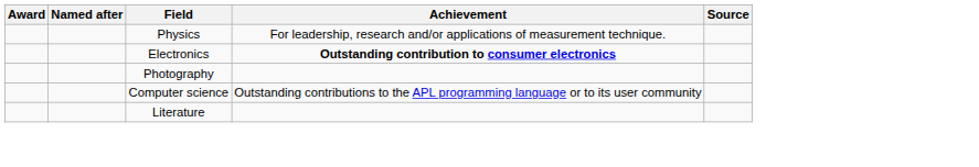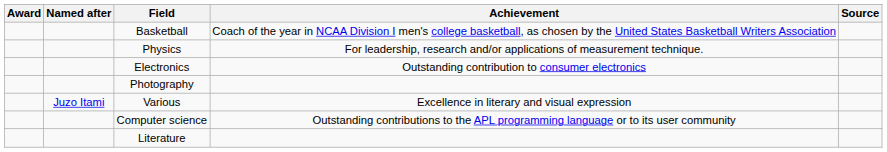+ row: Basketball | Coach of the year in NCAA Division I men's college basketball, as chosen by the United States Basketball Writers Association
Electronics | Achievement: bold -> normal
+ row: Juzo Itami | Various | Excellence in literary and visual expression
